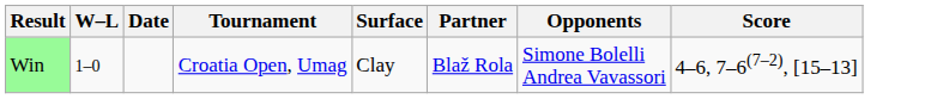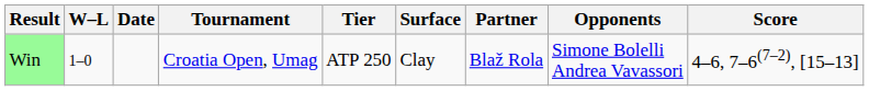+ column: Tier | ATP 250
